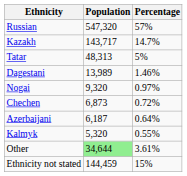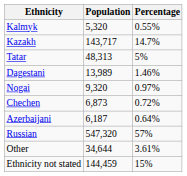rows swapped: Russian <-> Kalmyk
Other | Population: lightgreen background -> no background
